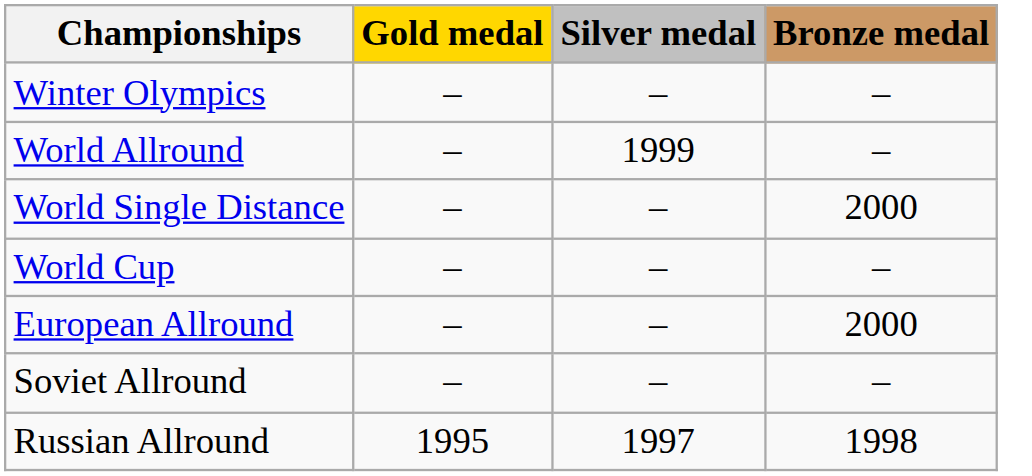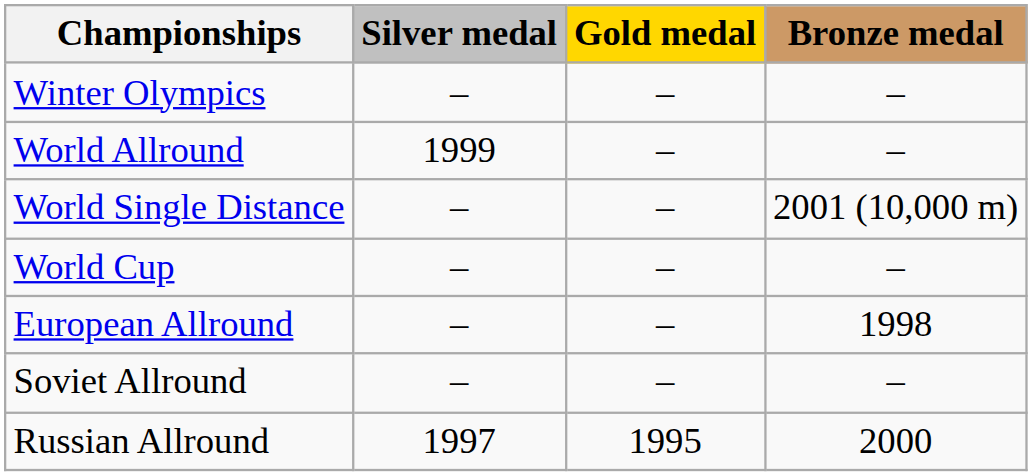columns swapped: Gold medal <-> Silver medal
World Single Distance | Bronze medal: 2000 -> 2001 (10,000 m)
European Allround | Bronze medal: 2000 -> 1998
Russian Allround | Bronze medal: 1998 -> 2000
